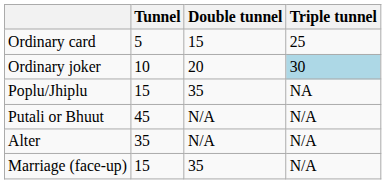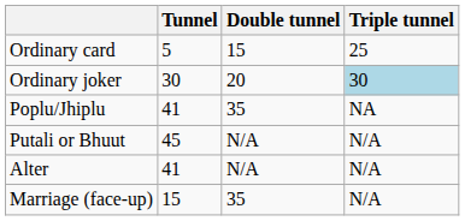Ordinary joker | Tunnel: 10 -> 30
Poplu/Jhiplu | Tunnel: 15 -> 41
Alter | Tunnel: 35 -> 41
